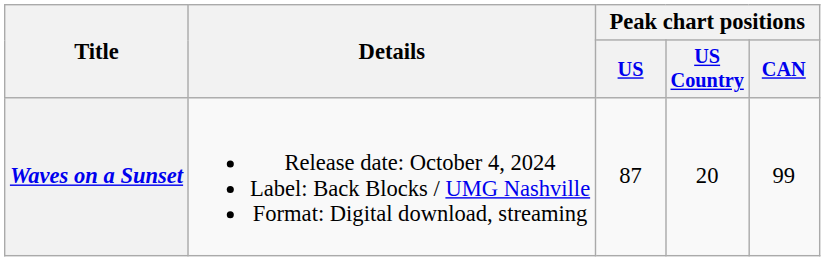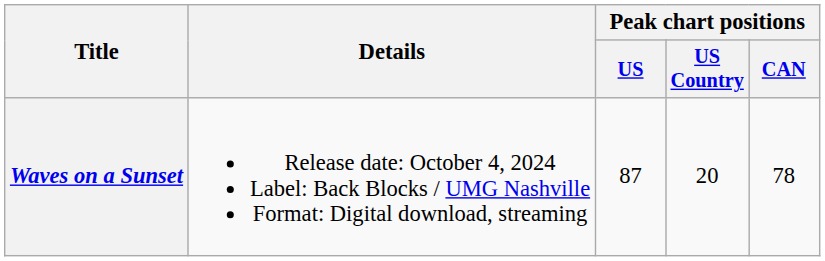Waves on a Sunset | Peak chart positions / CAN: 99 -> 78
